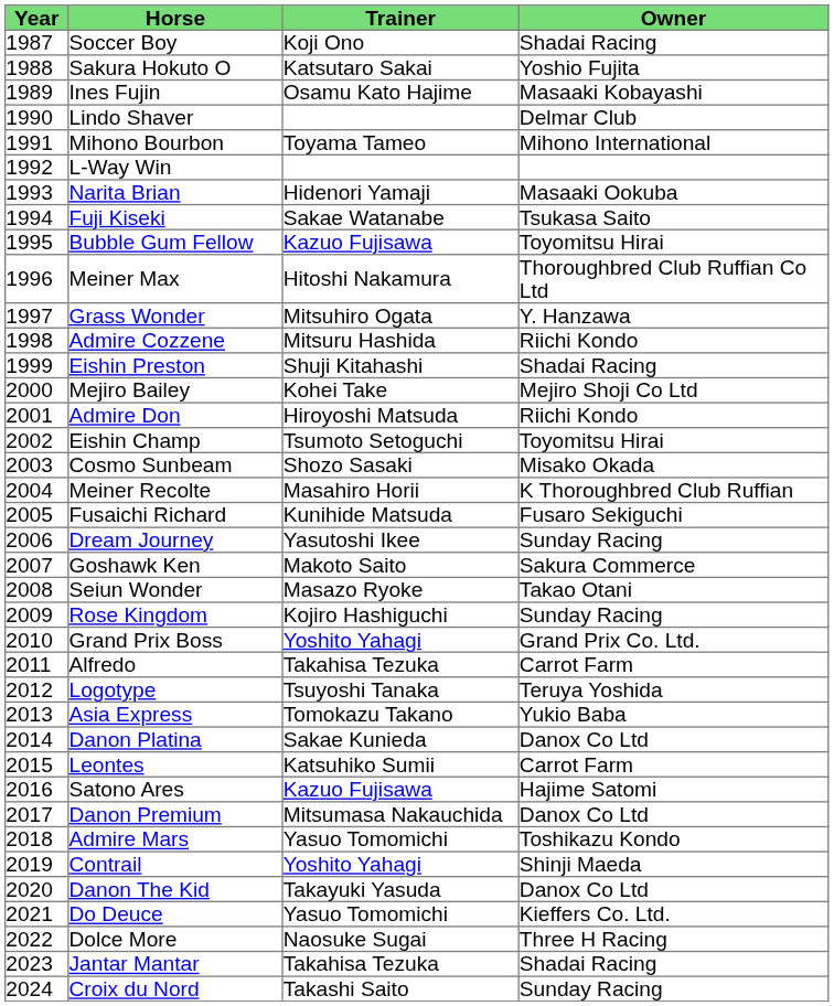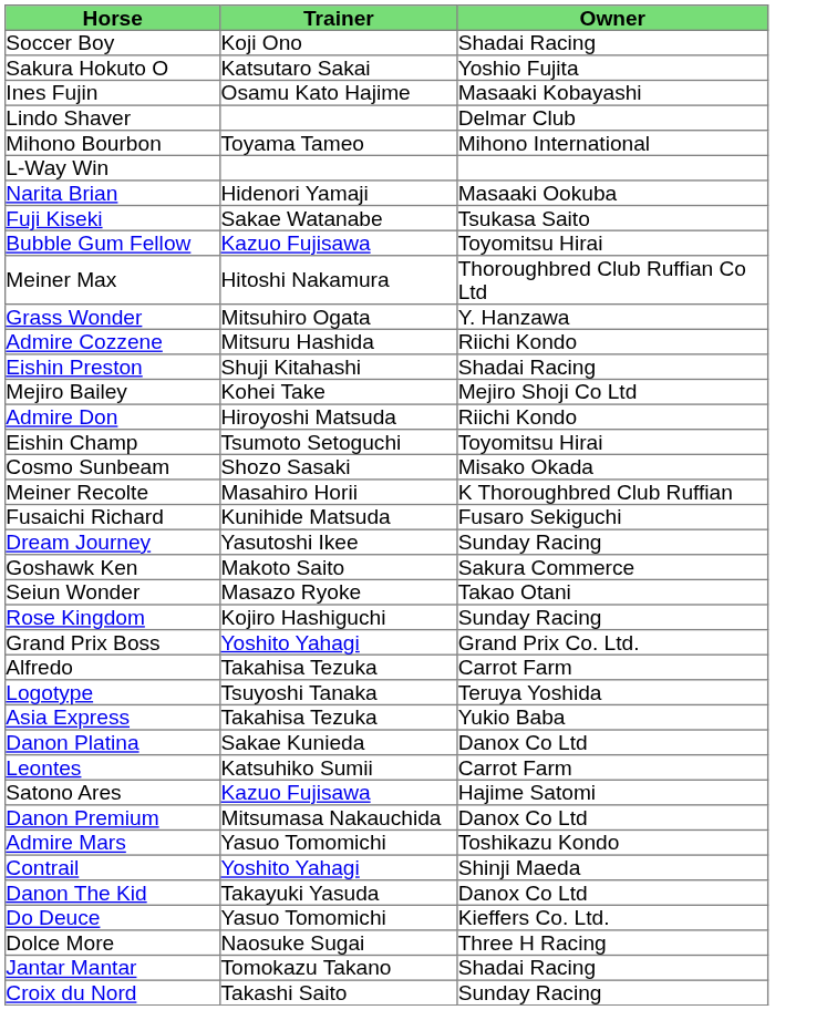- column: Year | 1987 | 1988 | 1989 | 1990 | 1991 | 1992 | 1993 | 1994 | 1995 | 1996 | 1997 | 1998 | 1999 | 2000 | 2001 | 2002 | 2003 | 2004 | 2005 | 2006 | 2007 | 2008 | 2009 | 2010 | 2011 | 2012 | 2013 | 2014 | 2015 | 2016 | 2017 | 2018 | 2019 | 2020 | 2021 | 2022 | 2023 | 2024
Asia Express | Trainer: Tomokazu Takano -> Takahisa Tezuka
Jantar Mantar | Trainer: Takahisa Tezuka -> Tomokazu Takano
